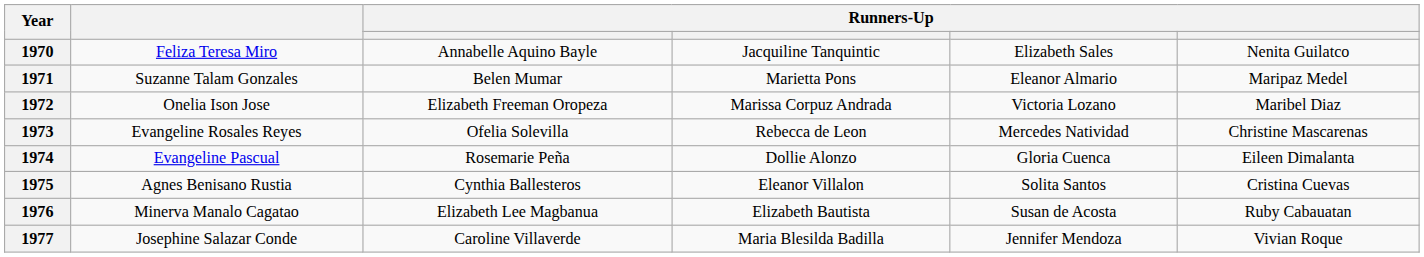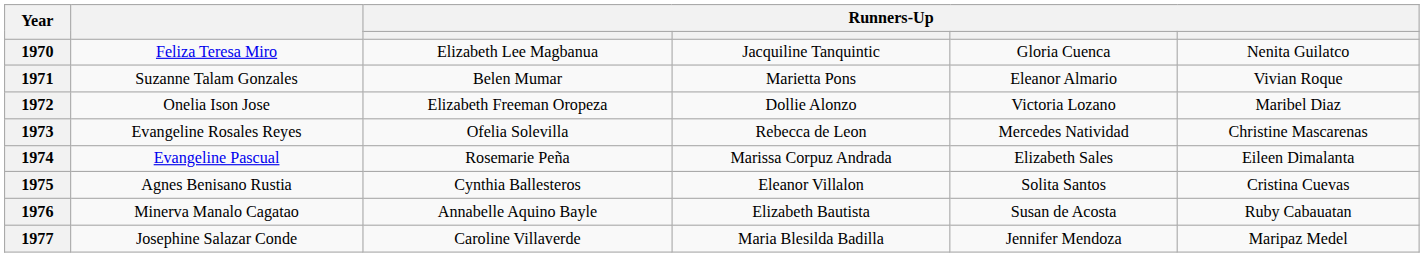1970 | column 3: Annabelle Aquino Bayle -> Elizabeth Lee Magbanua
1970 | column 5: Elizabeth Sales -> Gloria Cuenca
1971 | column 6: Maripaz Medel -> Vivian Roque
1972 | column 4: Marissa Corpuz Andrada -> Dollie Alonzo
1974 | column 4: Dollie Alonzo -> Marissa Corpuz Andrada
1974 | column 5: Gloria Cuenca -> Elizabeth Sales
1976 | column 3: Elizabeth Lee Magbanua -> Annabelle Aquino Bayle
1977 | column 6: Vivian Roque -> Maripaz Medel
